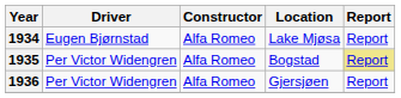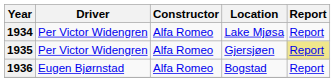1934 | Driver: Eugen Bjørnstad -> Per Victor Widengren
1935 | Location: Bogstad -> Gjersjøen
1936 | Driver: Per Victor Widengren -> Eugen Bjørnstad
1936 | Location: Gjersjøen -> Bogstad
